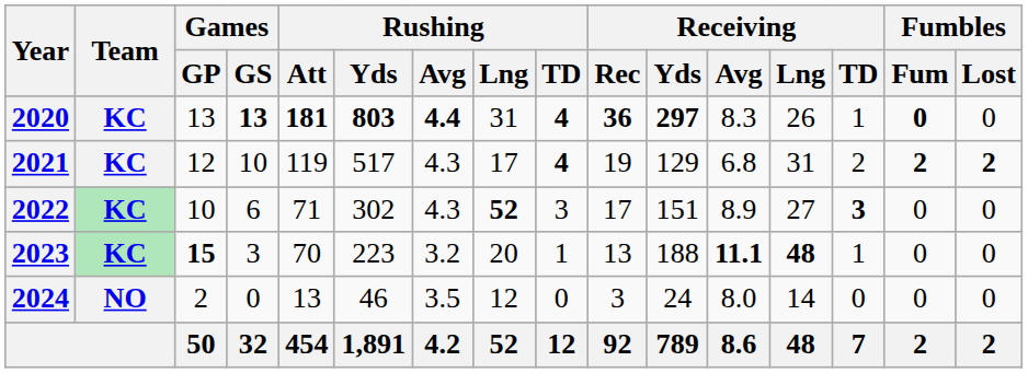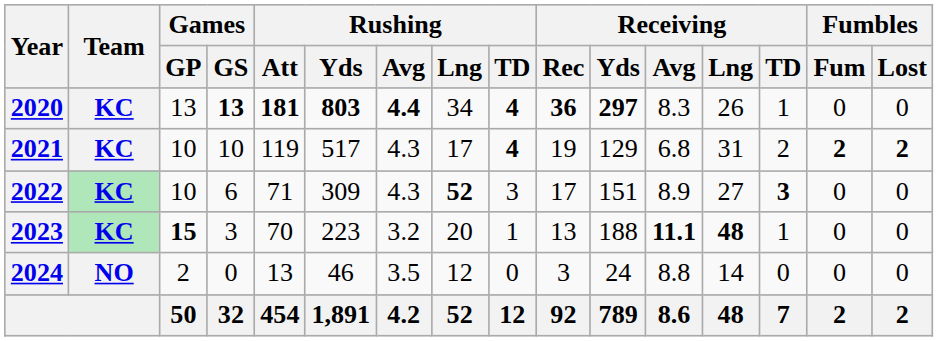2020 | Rushing / Lng: 31 -> 34
2020 | Fumbles / Fum: bold -> normal
2021 | Games / GP: 12 -> 10
2022 | Rushing / Yds: 302 -> 309
2024 | Receiving / Avg: 8.0 -> 8.8
